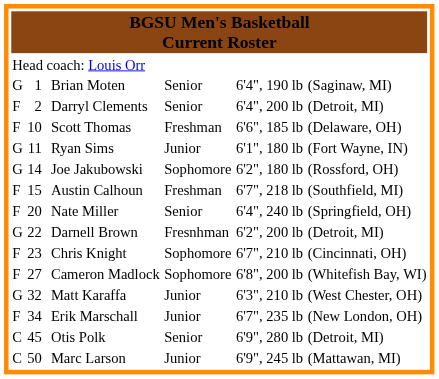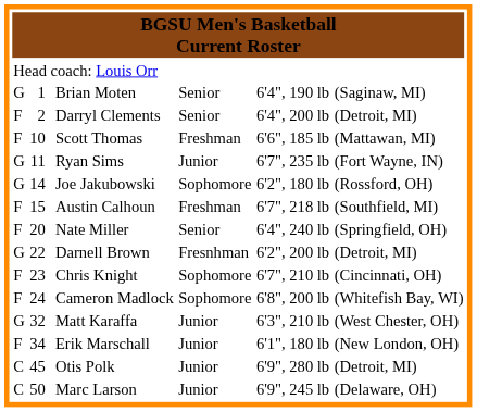Scott Thomas | column 7: (Delaware, OH) -> (Mattawan, MI)
Ryan Sims | column 6: 6'1", 180 lb -> 6'7", 235 lb
Cameron Madlock | column 2: 27 -> 24
Erik Marschall | column 6: 6'7", 235 lb -> 6'1", 180 lb
Otis Polk | column 5: Senior -> Junior
Marc Larson | column 7: (Mattawan, MI) -> (Delaware, OH)
